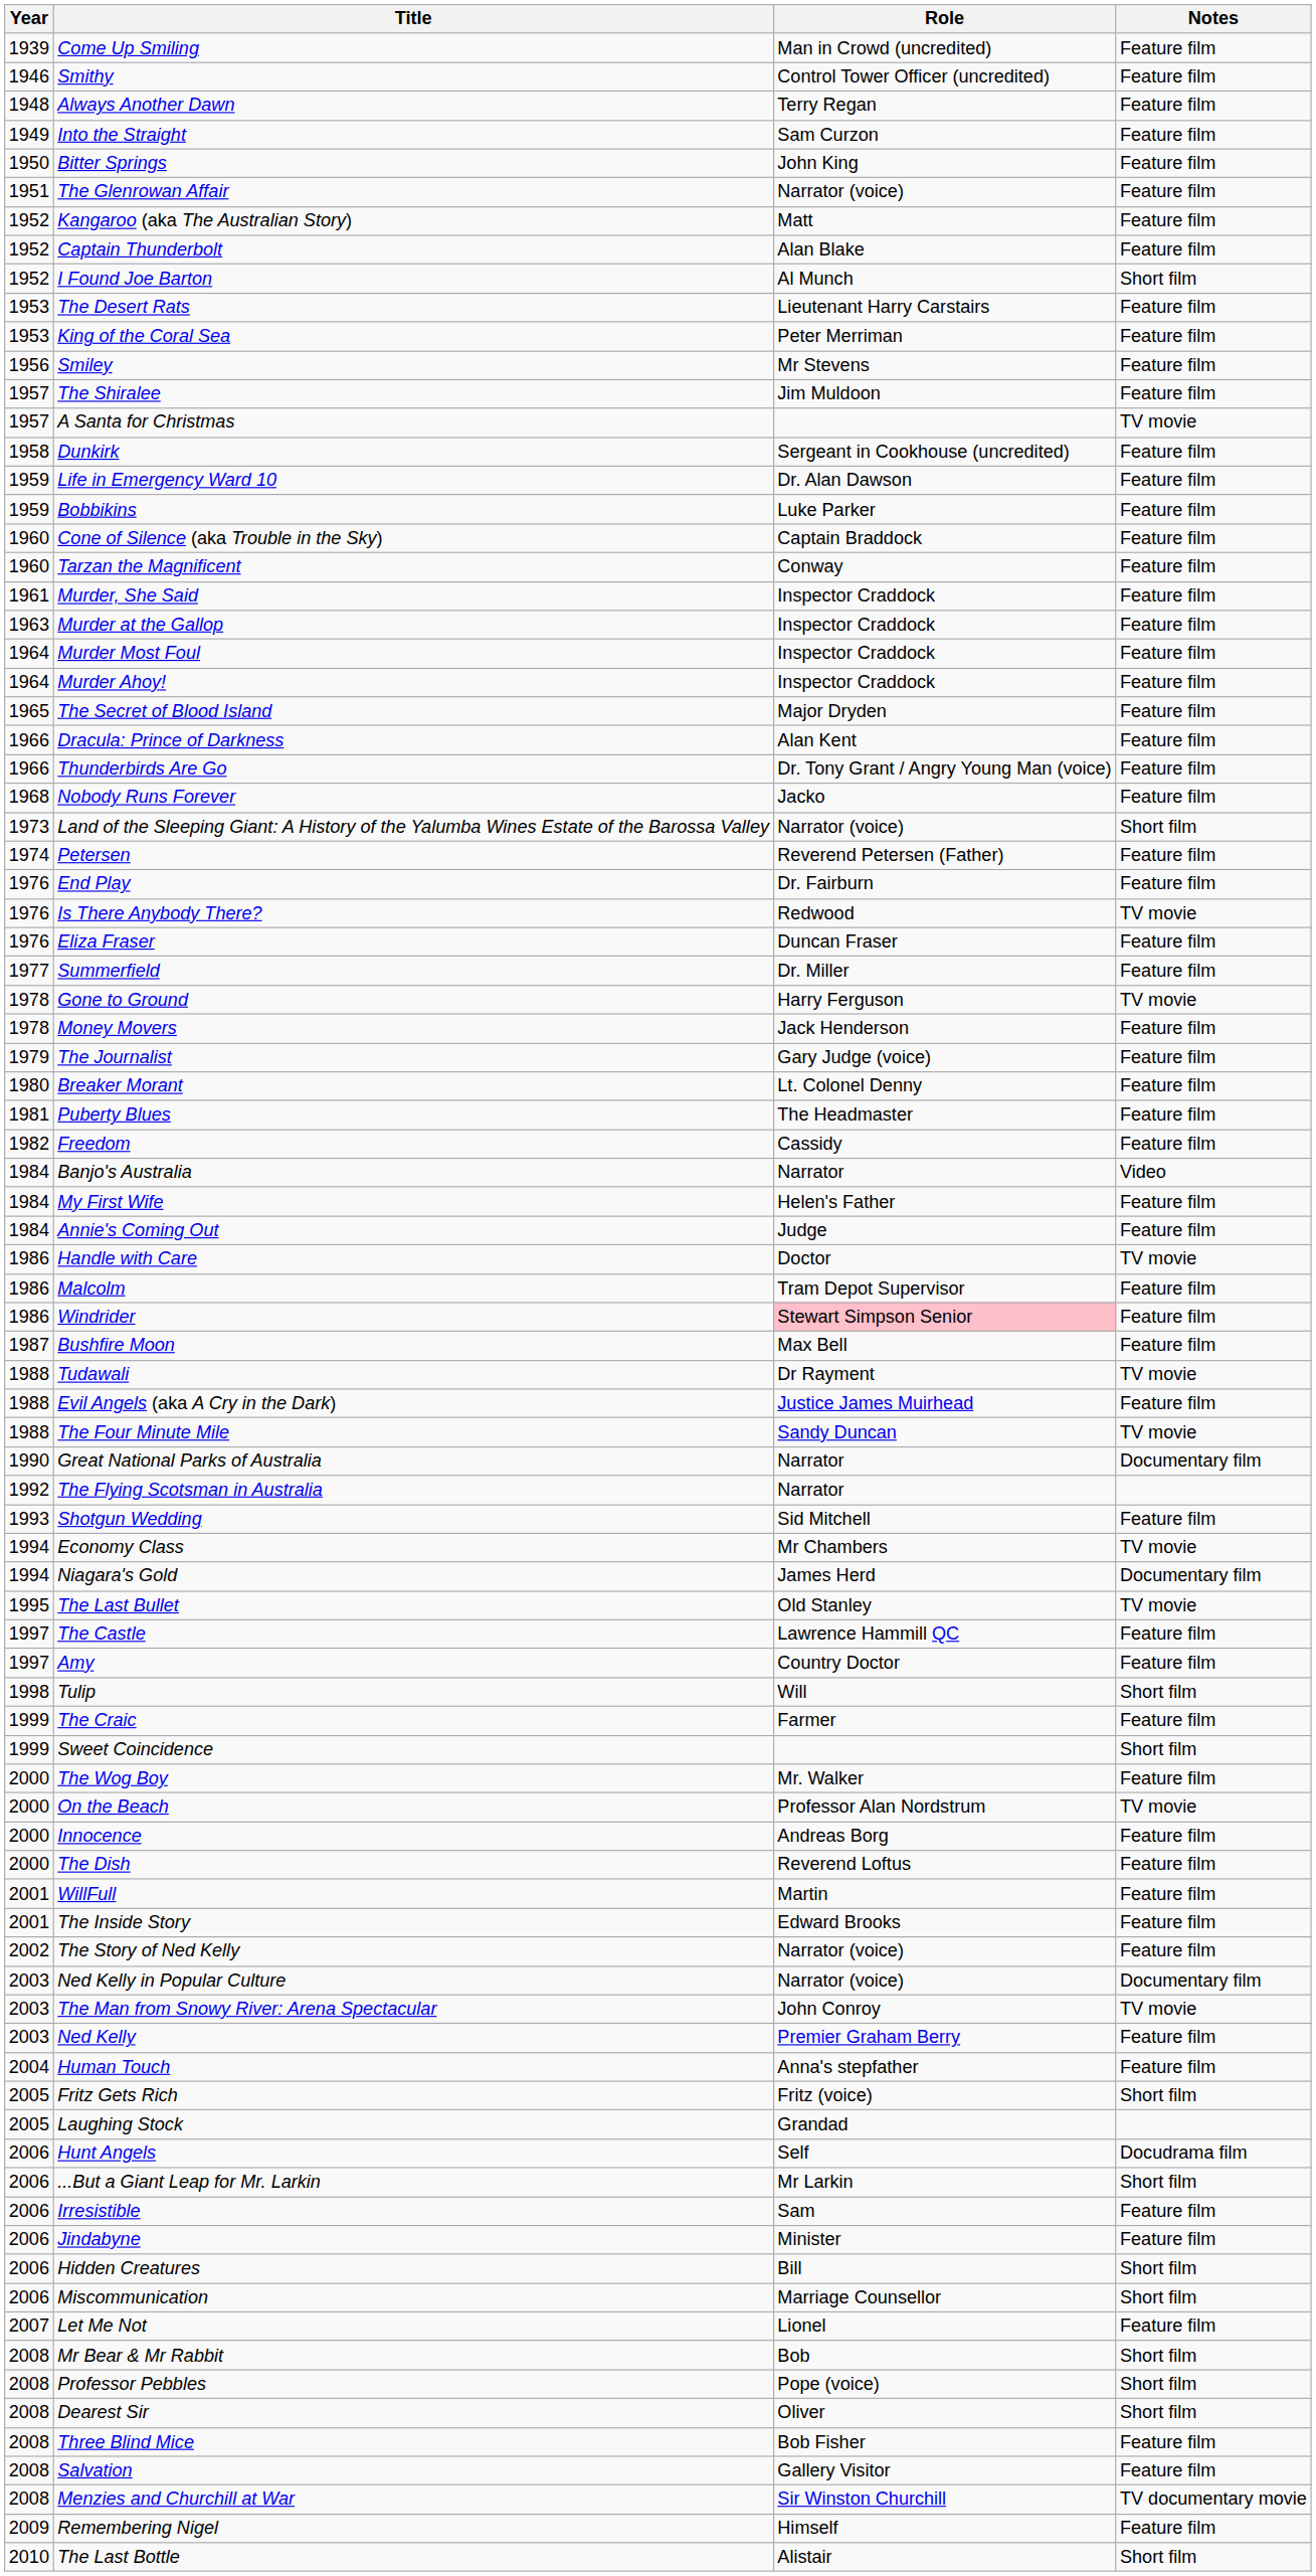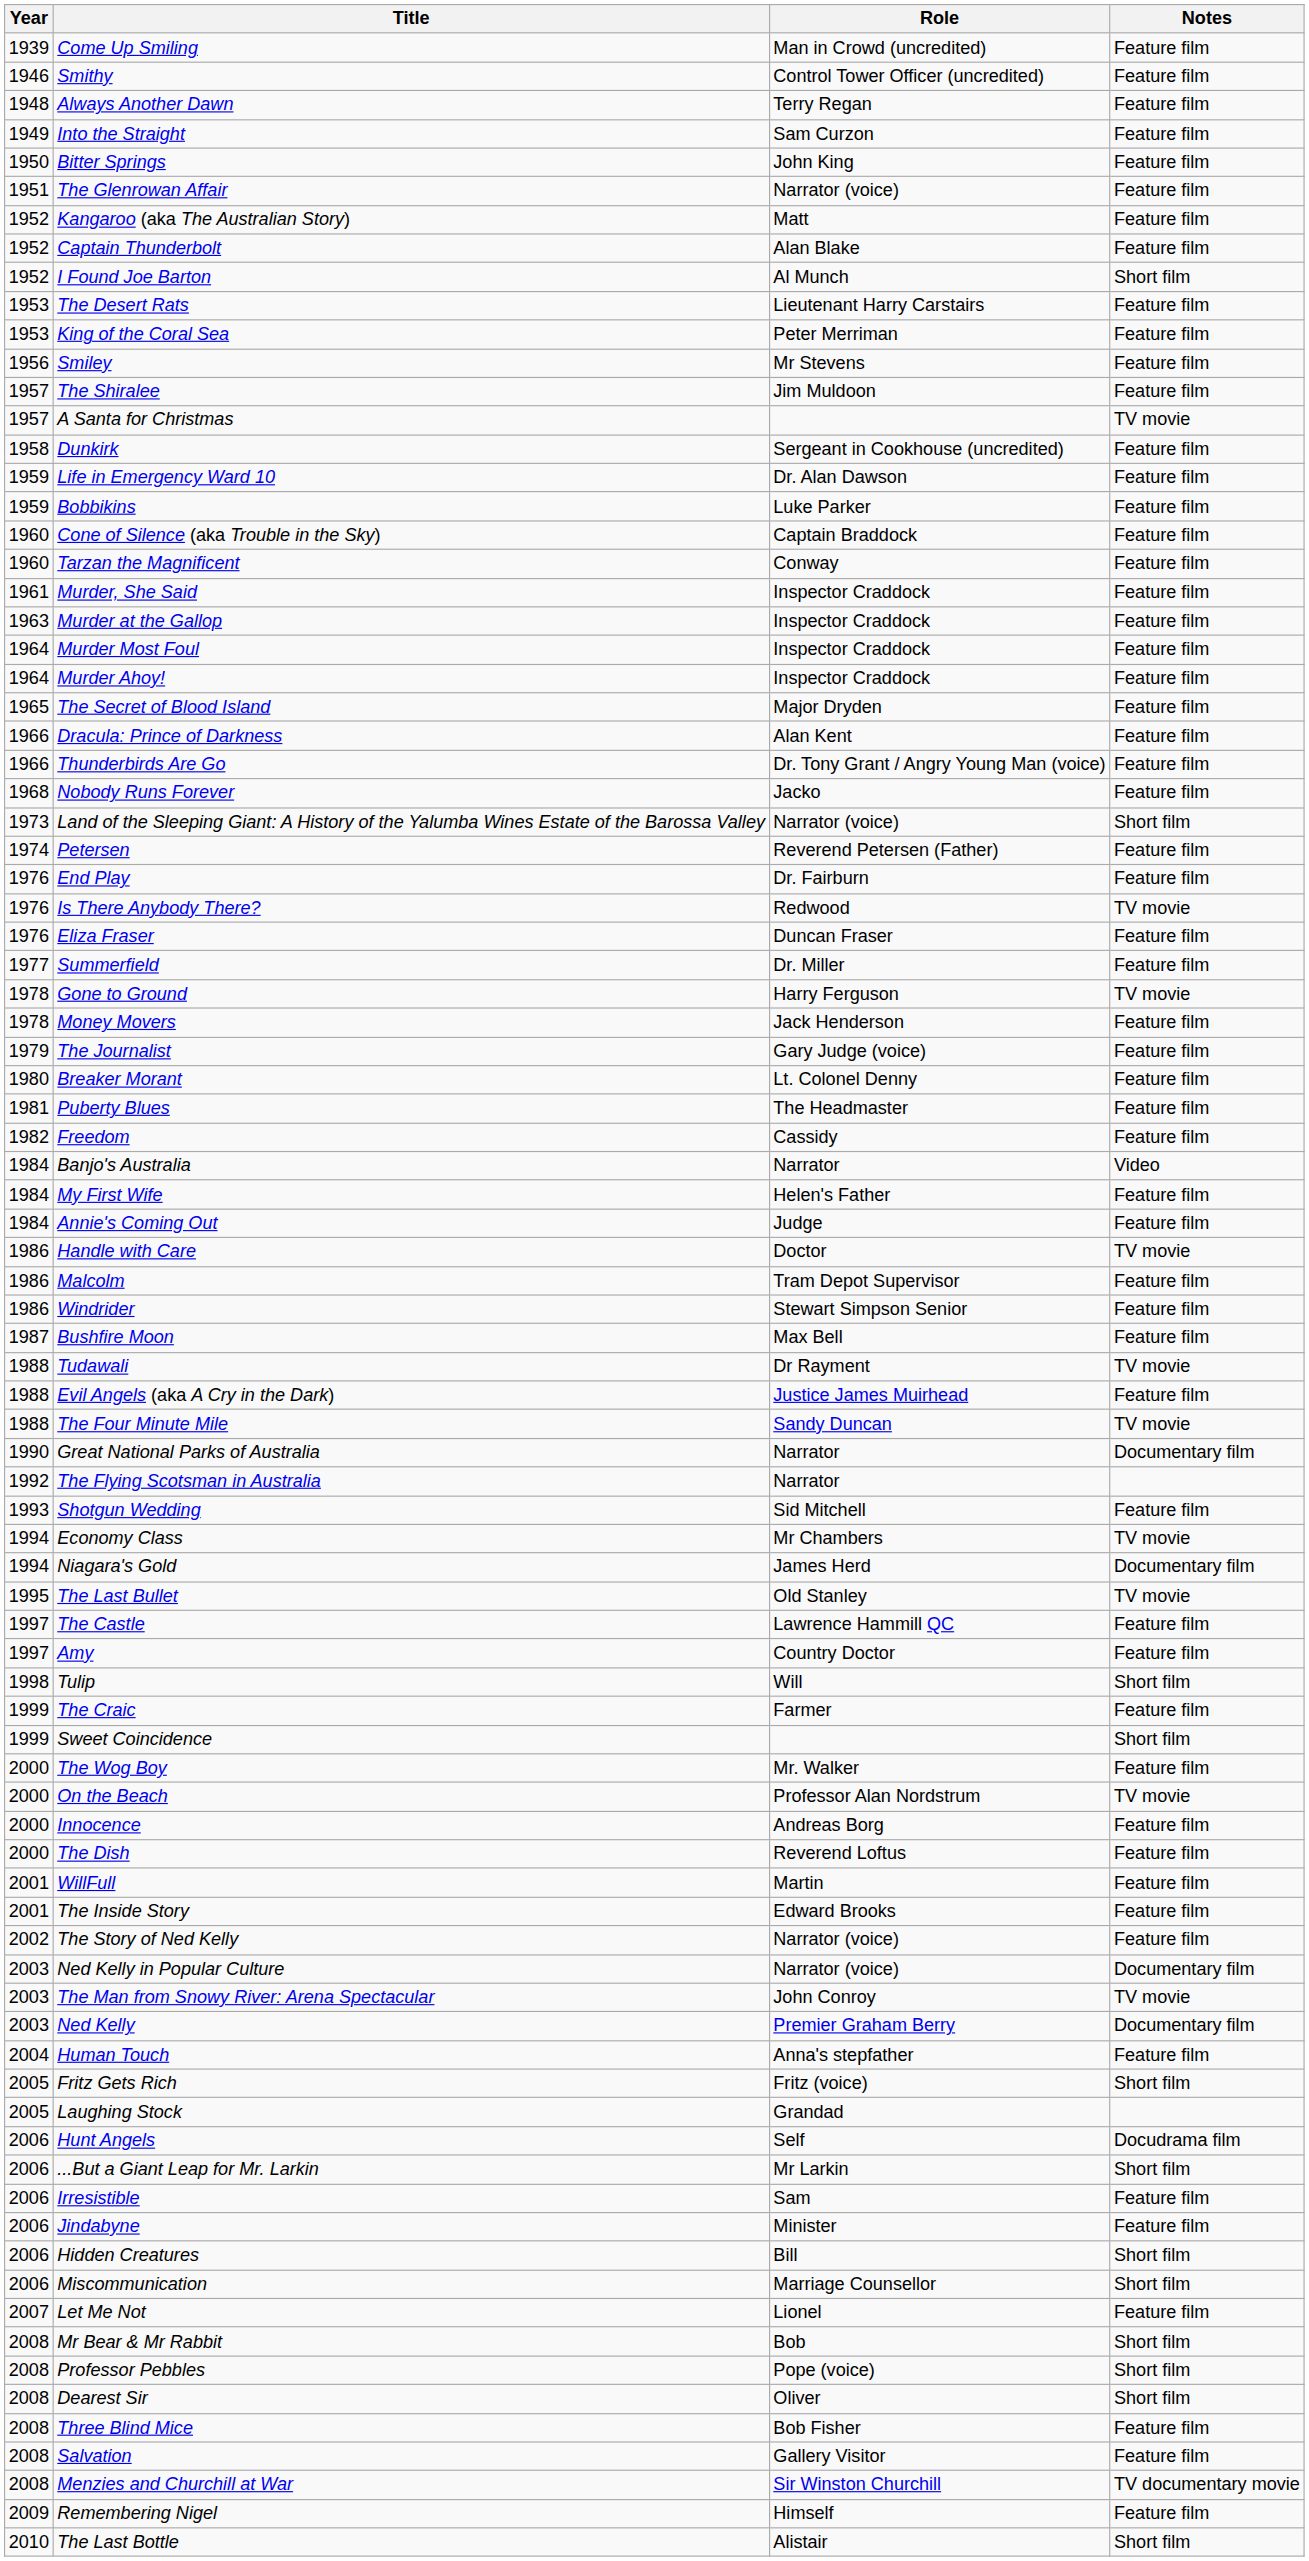Windrider | Role: pink background -> no background
Ned Kelly | Notes: Feature film -> Documentary film
